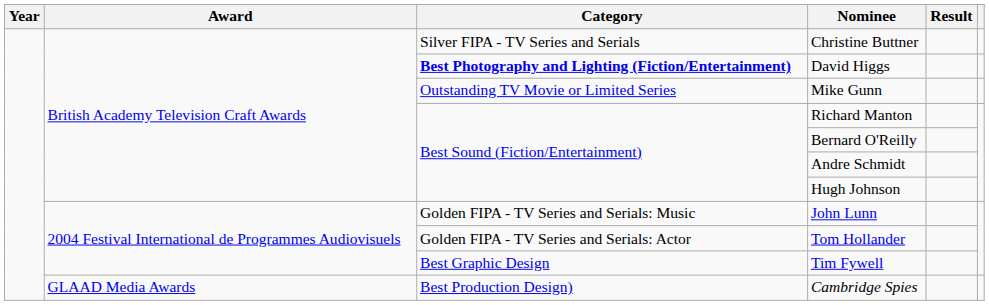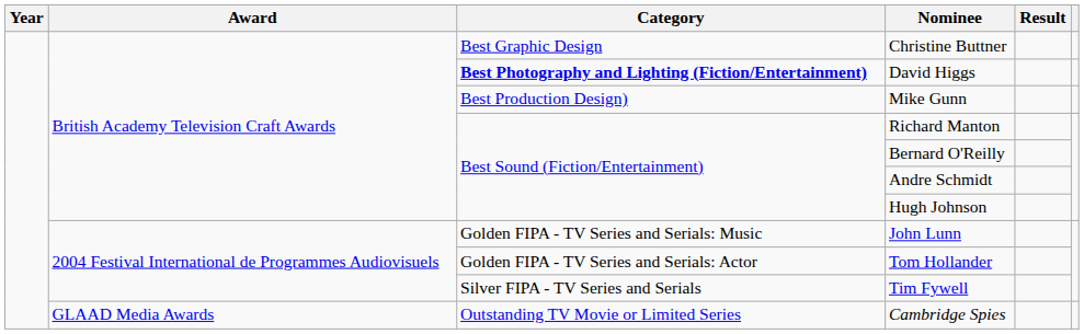Christine Buttner | Category: Silver FIPA - TV Series and Serials -> Best Graphic Design
Mike Gunn | Category: Outstanding TV Movie or Limited Series -> Best Production Design)
Tim Fywell | Category: Best Graphic Design -> Silver FIPA - TV Series and Serials
Cambridge Spies | Category: Best Production Design) -> Outstanding TV Movie or Limited Series
